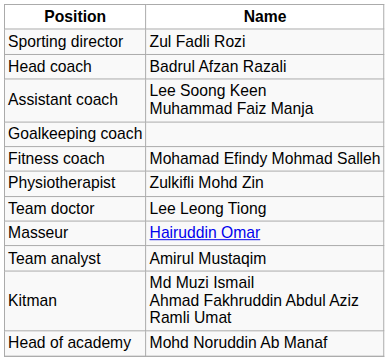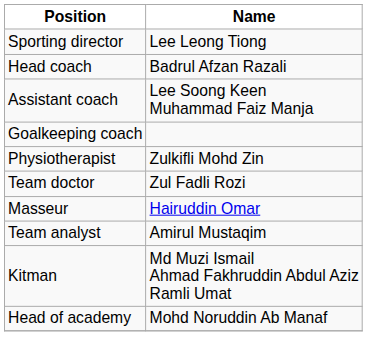Sporting director | Name: Zul Fadli Rozi -> Lee Leong Tiong
- row: Fitness coach | Mohamad Efindy Mohmad Salleh
Team doctor | Name: Lee Leong Tiong -> Zul Fadli Rozi
